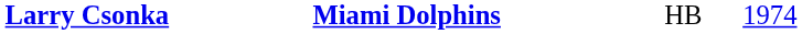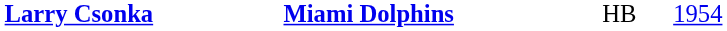Larry Csonka | column 4: 1974 -> 1954
